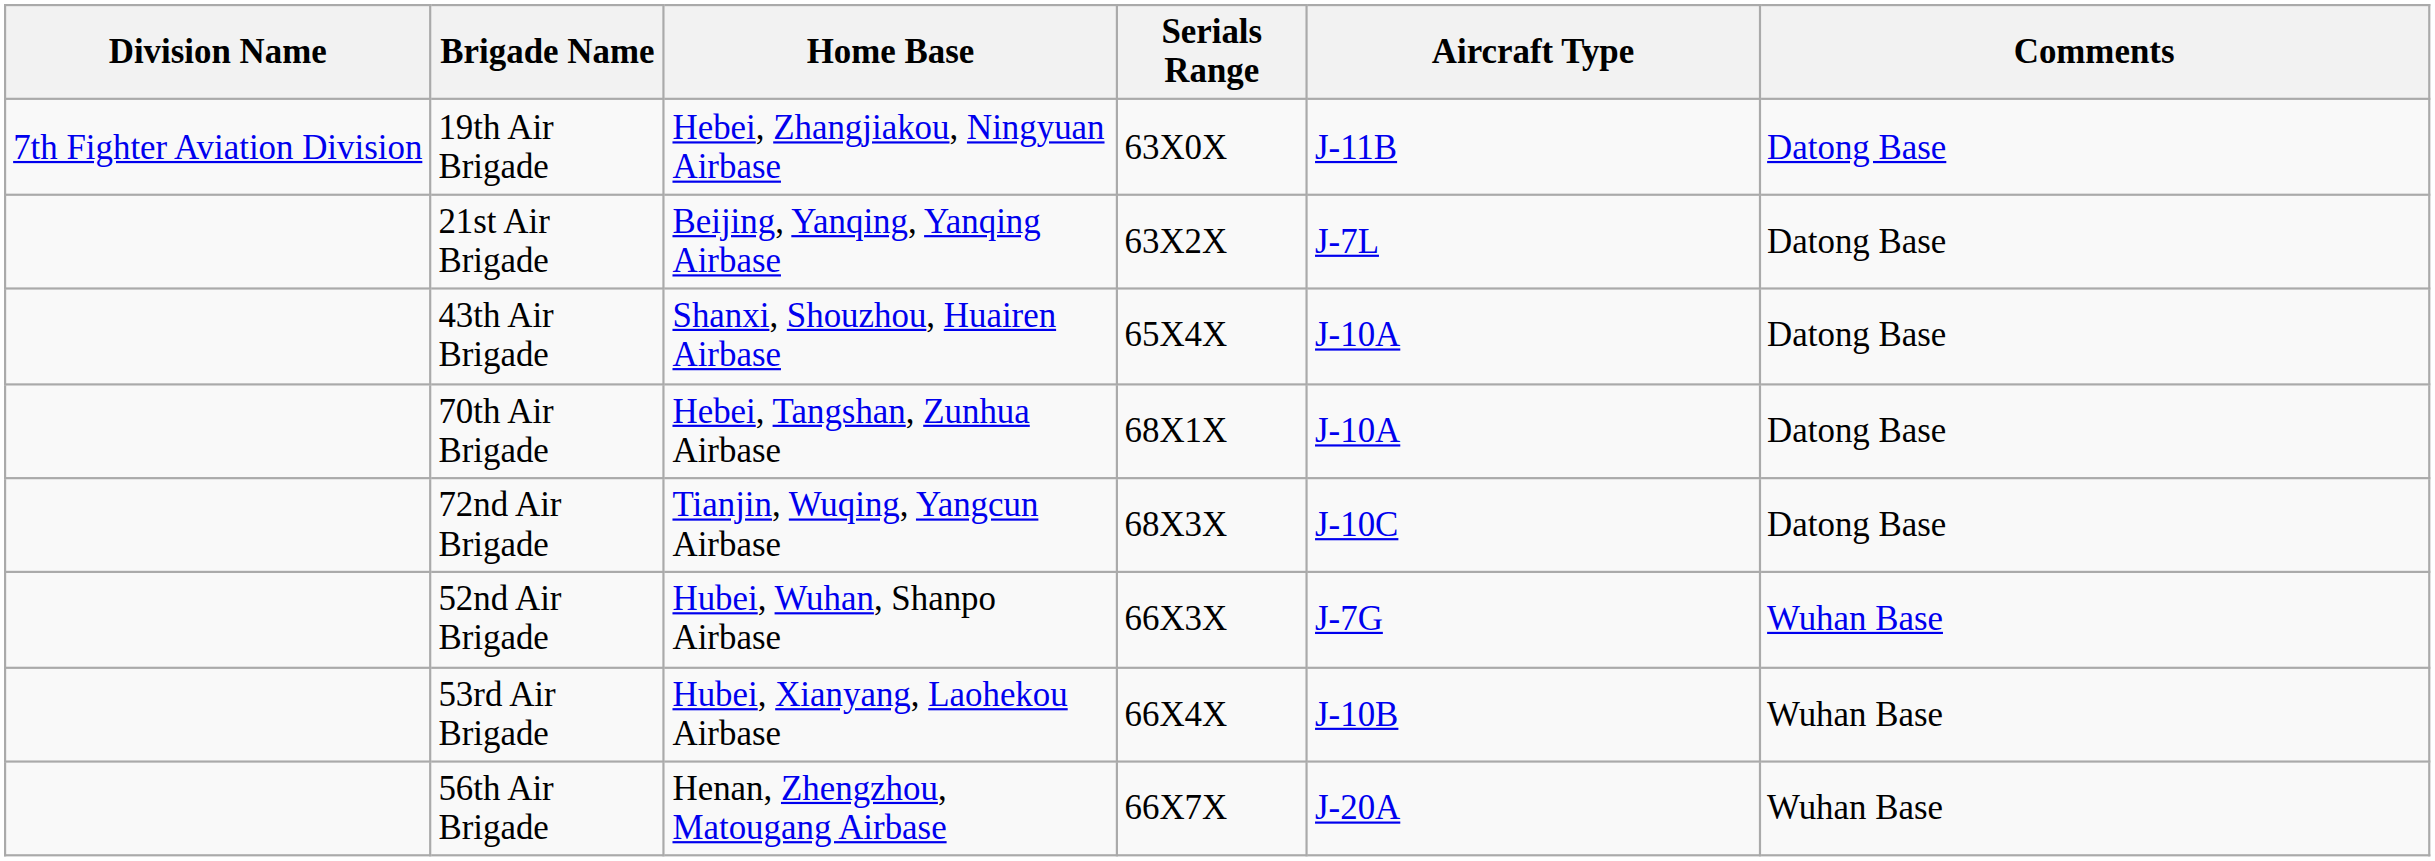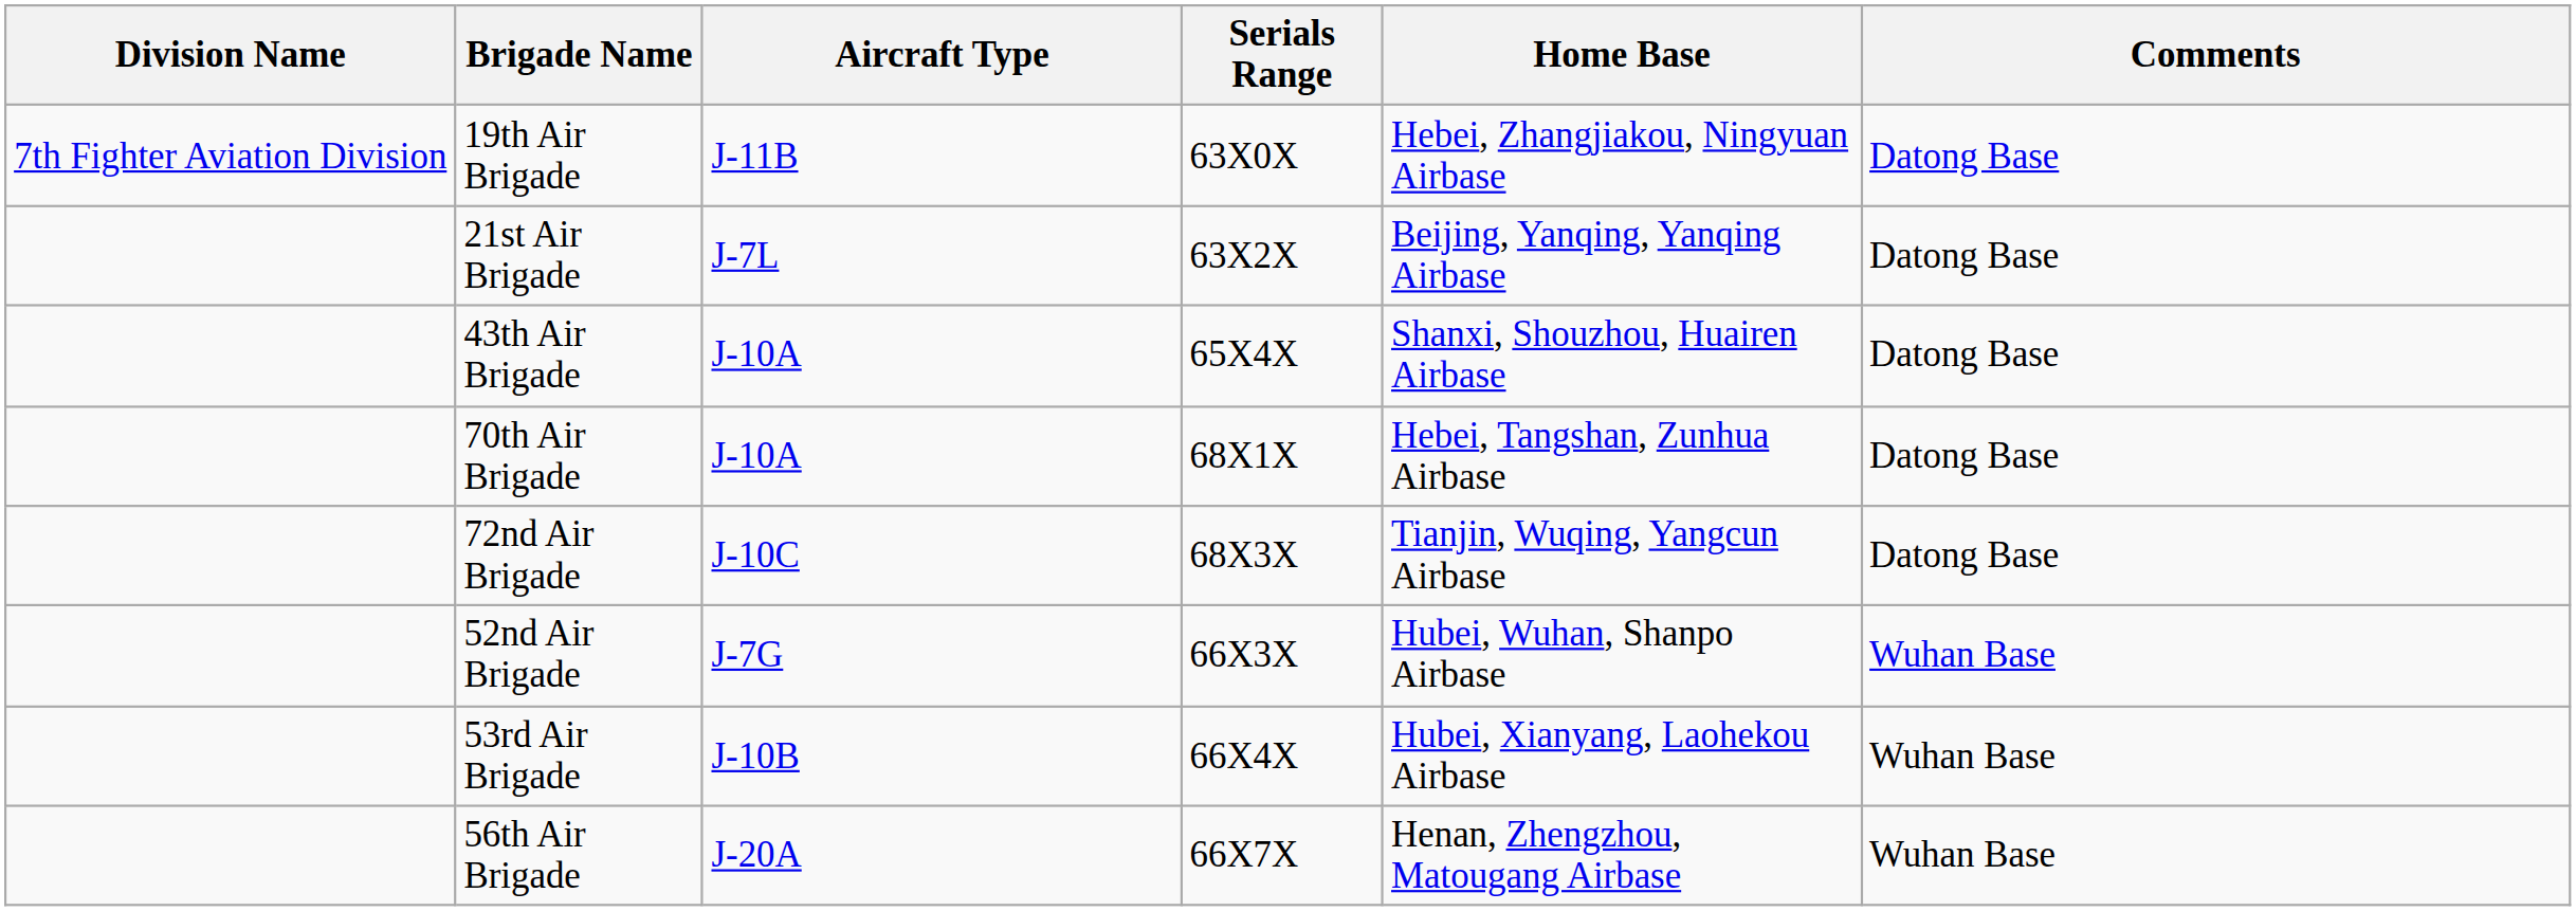columns swapped: Home Base <-> Aircraft Type
